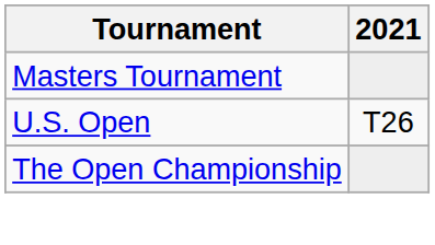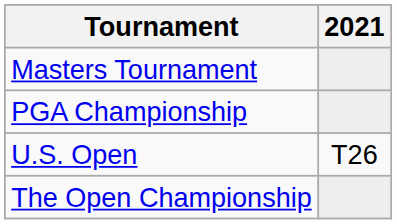+ row: PGA Championship
